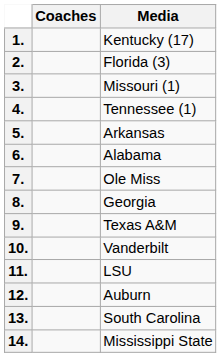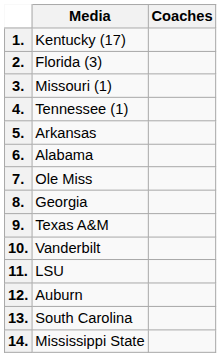columns swapped: Coaches <-> Media
